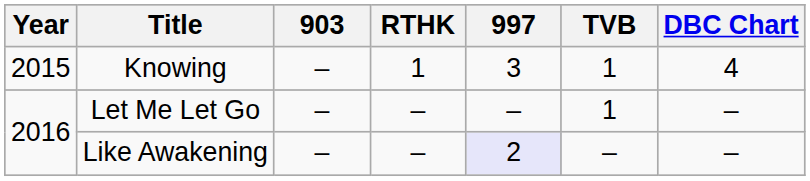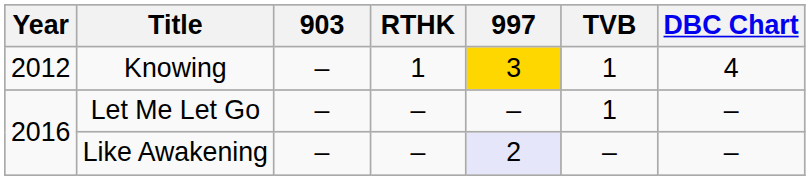Knowing | Year: 2015 -> 2012
Knowing | 997: no background -> gold background
